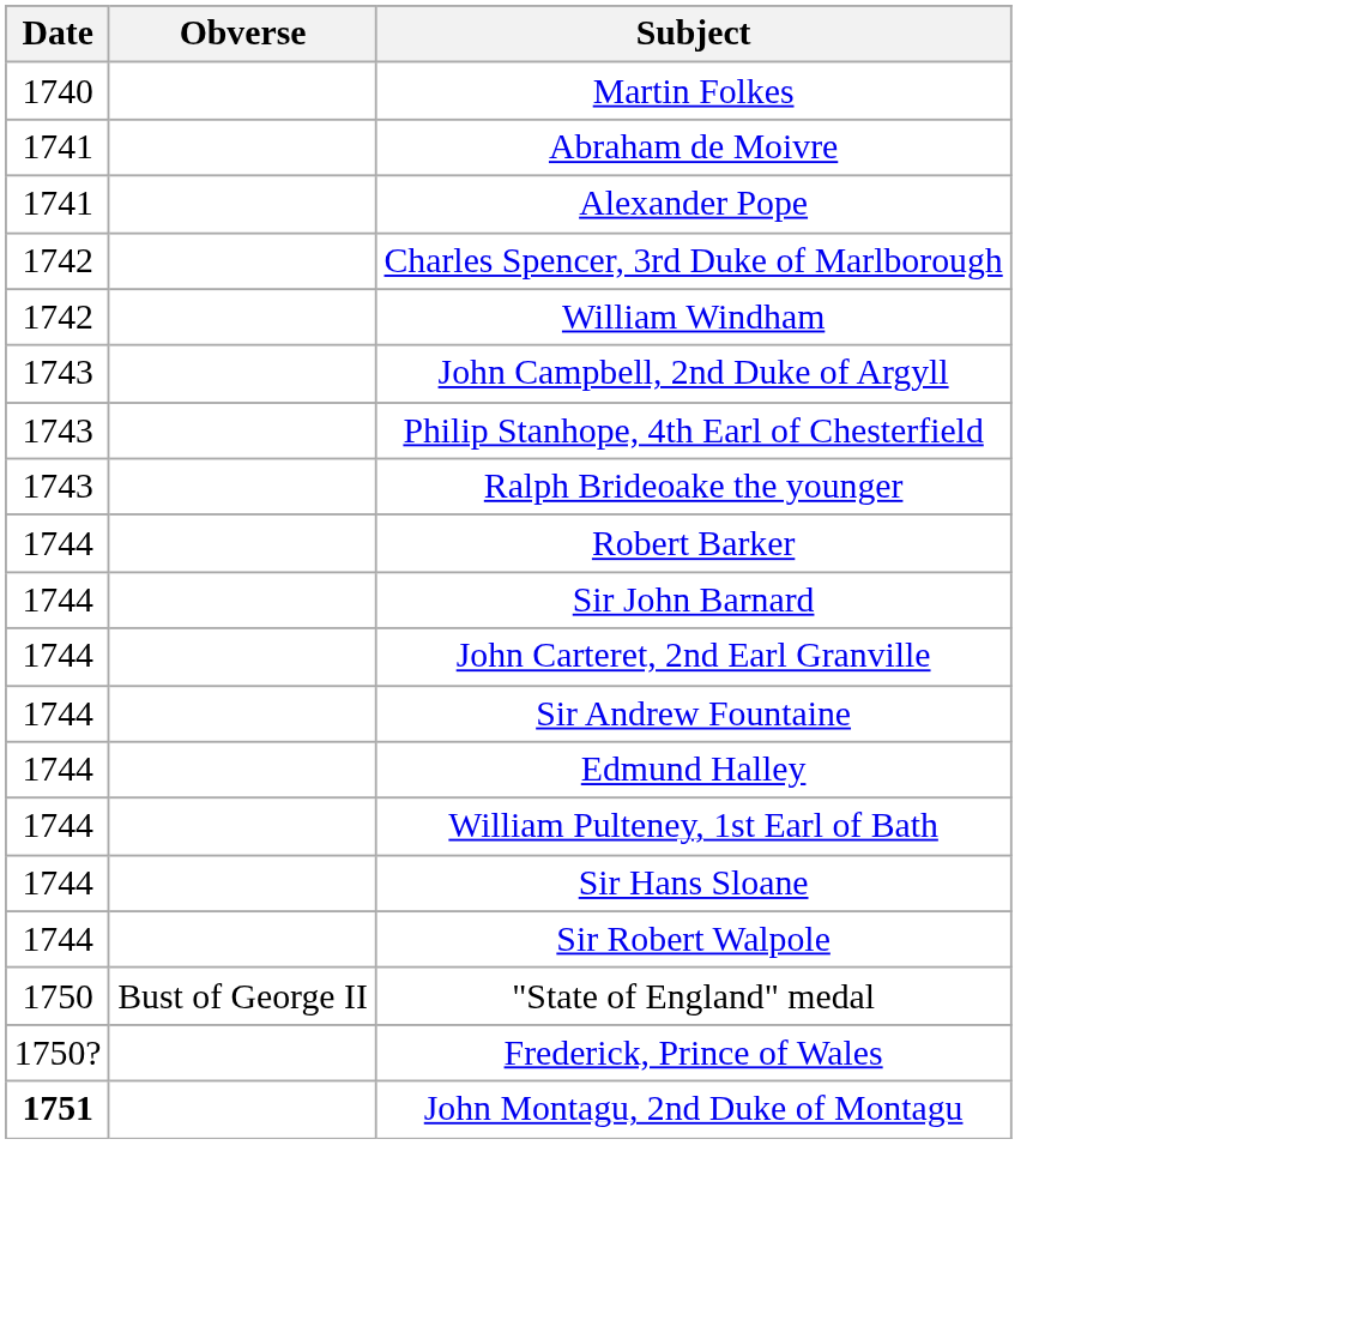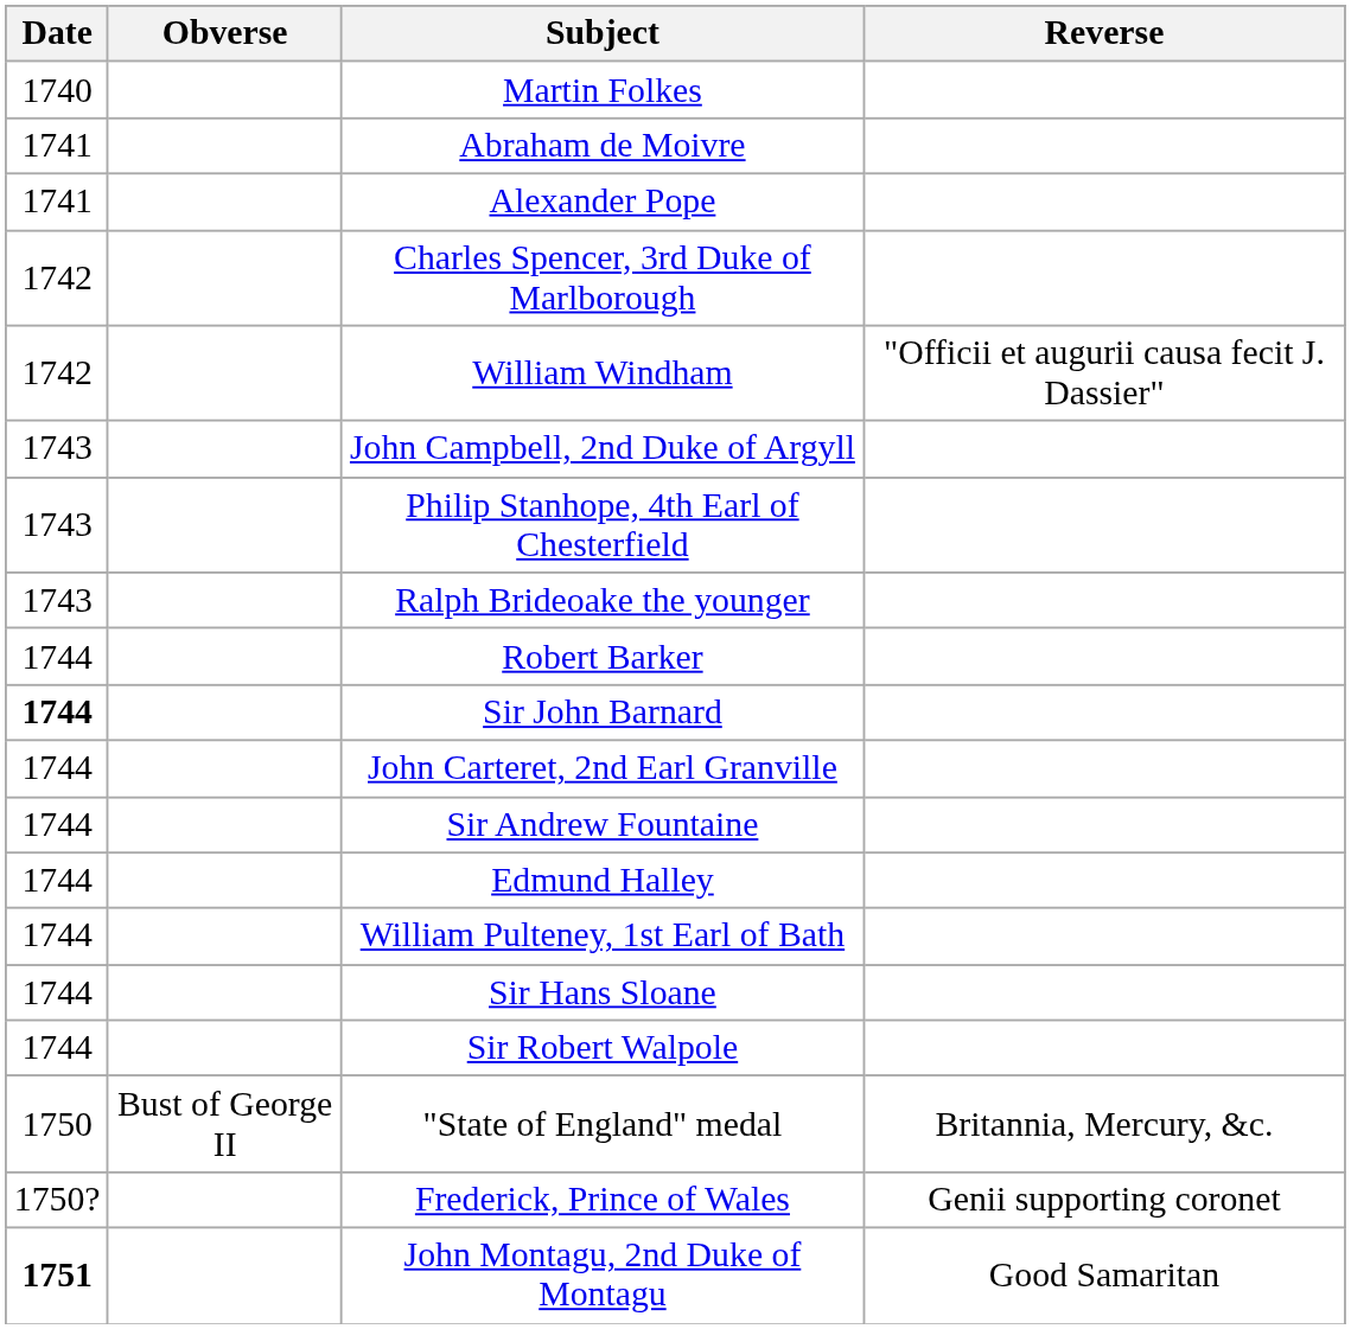+ column: Reverse | "Officii et augurii causa fecit J. Dassier" | Britannia, Mercury, &c. | Genii supporting coronet | Good Samaritan
Sir John Barnard | Date: normal -> bold
